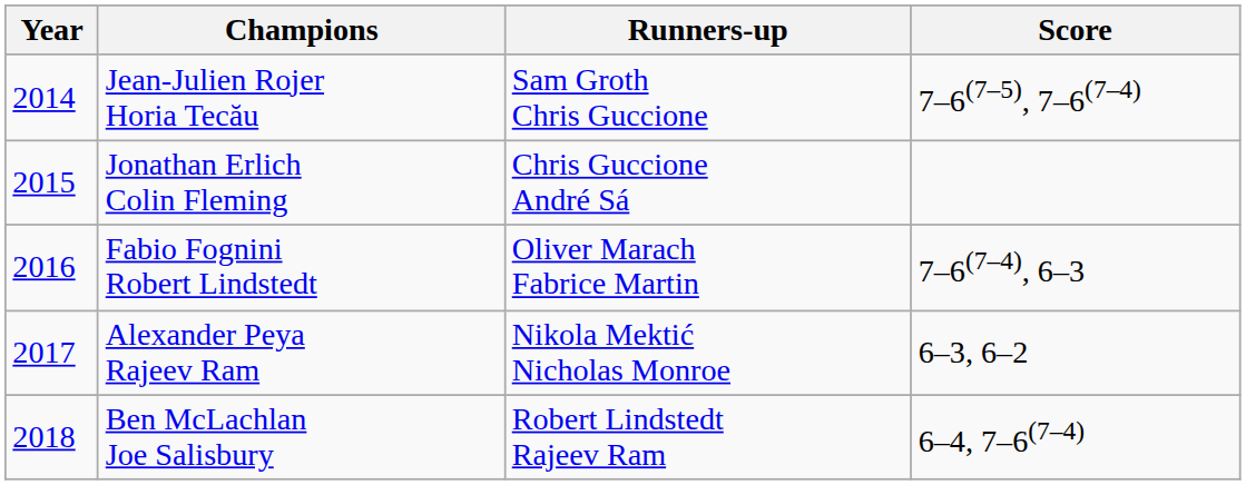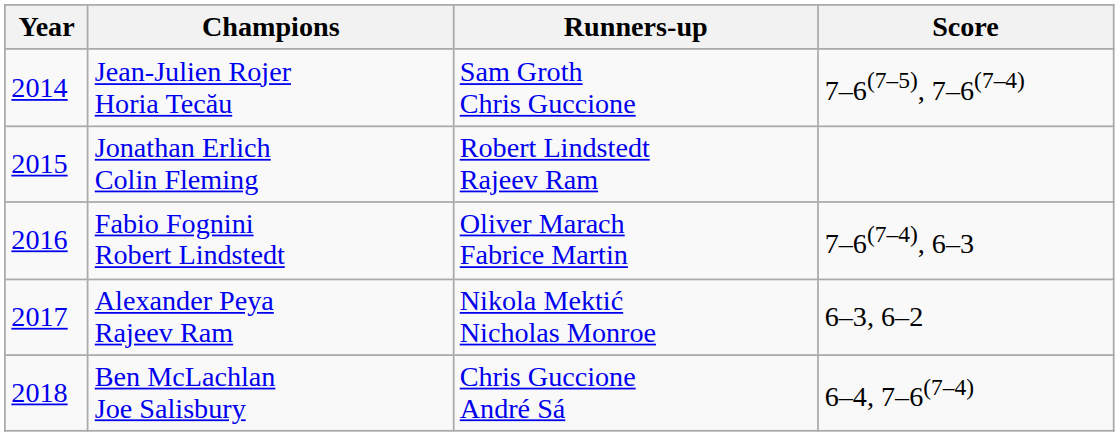Jonathan Erlich Colin Fleming | Runners-up: Chris Guccione André Sá -> Robert Lindstedt Rajeev Ram
Ben McLachlan Joe Salisbury | Runners-up: Robert Lindstedt Rajeev Ram -> Chris Guccione André Sá
